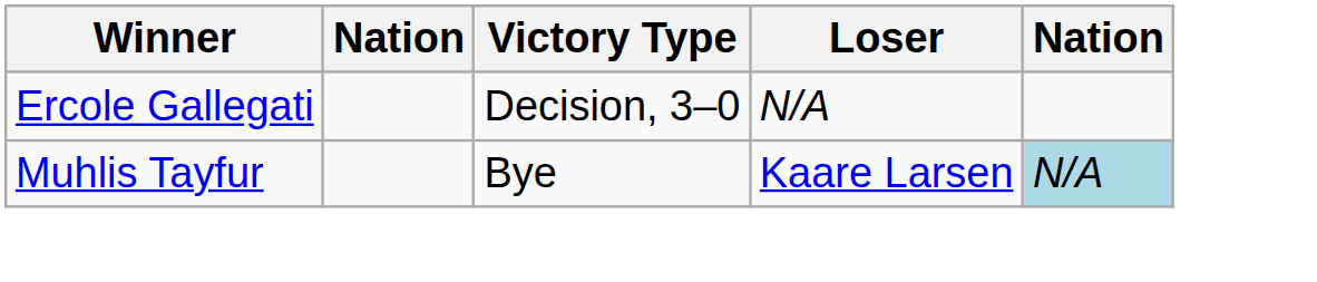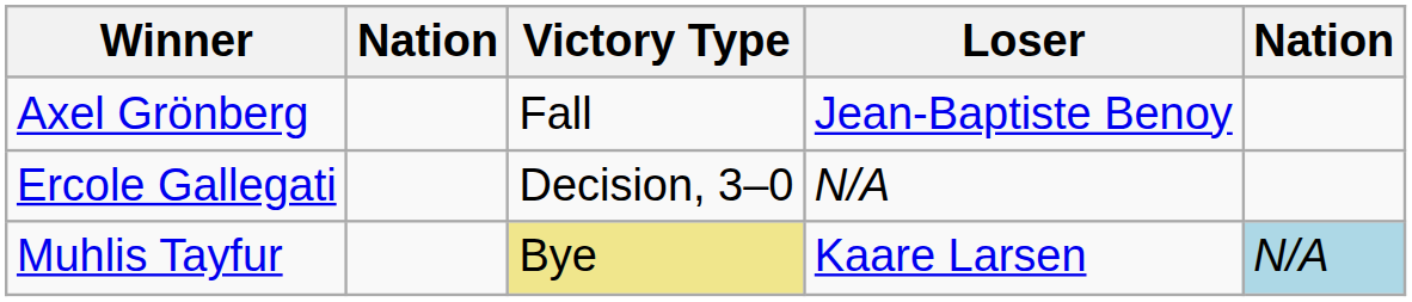+ row: Axel Grönberg | Fall | Jean-Baptiste Benoy
Muhlis Tayfur | Victory Type: no background -> khaki background
